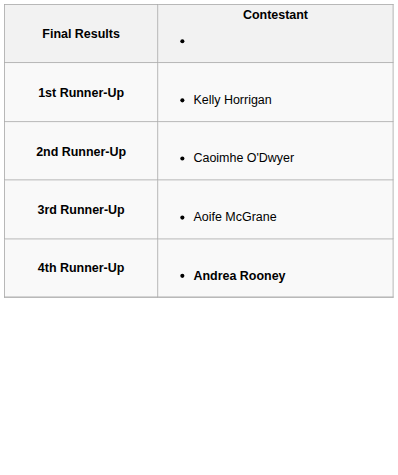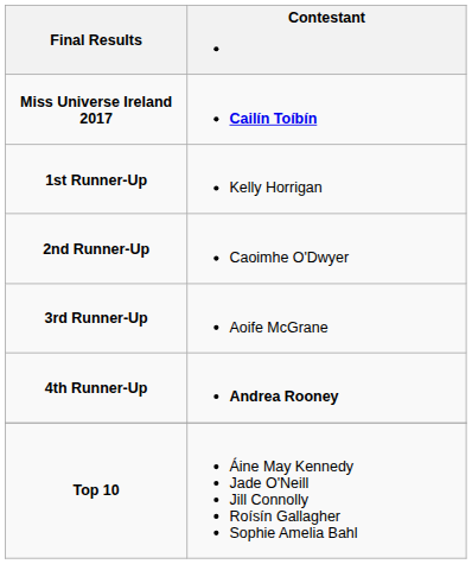+ row: Miss Universe Ireland 2017 | Cailín Toíbín
+ row: Top 10 | Áine May Kennedy Jade O'Neill Jill Connolly Roísín Gallagher Sophie Amelia Bahl
